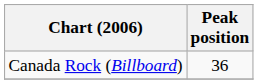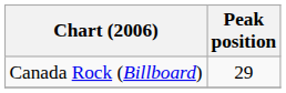Canada Rock (Billboard) | Peak position: 36 -> 29
